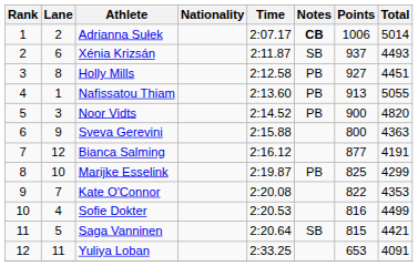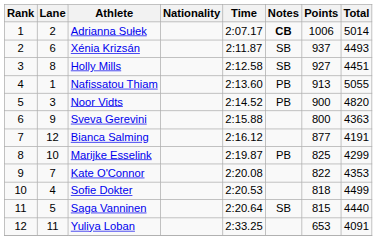Holly Mills | Notes: PB -> SB
Sofie Dokter | Points: 816 -> 818
Saga Vanninen | Total: 4421 -> 4440
